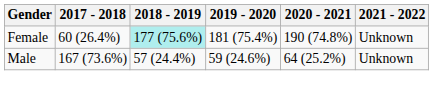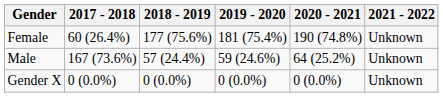Female | 2018 - 2019: paleturquoise background -> no background
+ row: Gender X | 0 (0.0%) | 0 (0.0%) | 0 (0.0%) | 0 (0.0%) | Unknown
